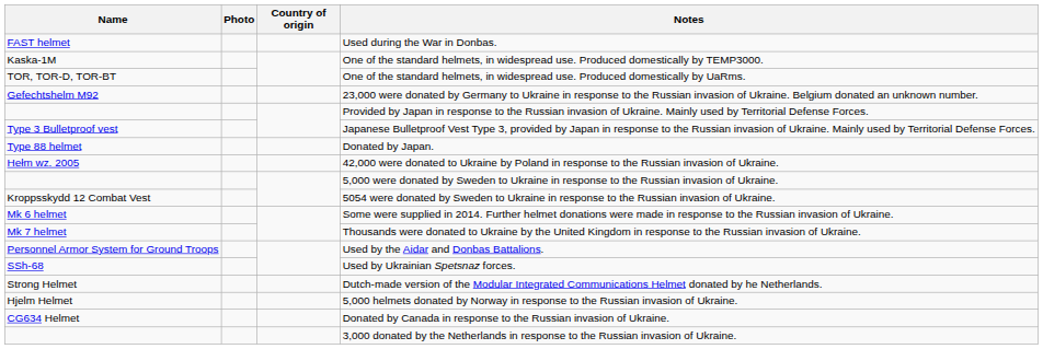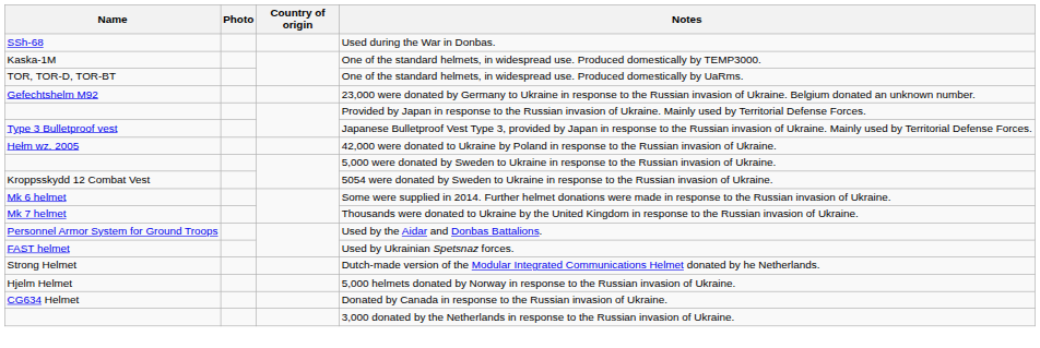Used during the War in Donbas. | Name: FAST helmet -> SSh-68
- row: Type 88 helmet | Donated by Japan.
Used by Ukrainian Spetsnaz forces. | Name: SSh-68 -> FAST helmet
